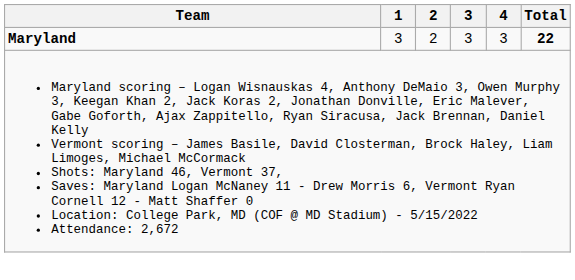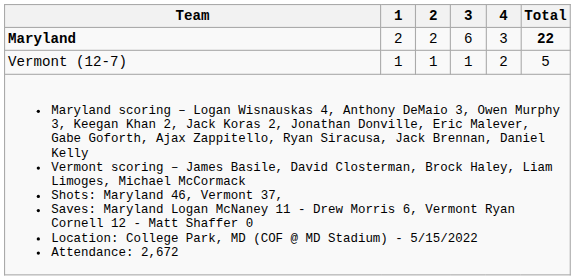Maryland | 1: 3 -> 2
Maryland | 3: 3 -> 6
+ row: Vermont (12-7) | 1 | 1 | 1 | 2 | 5
